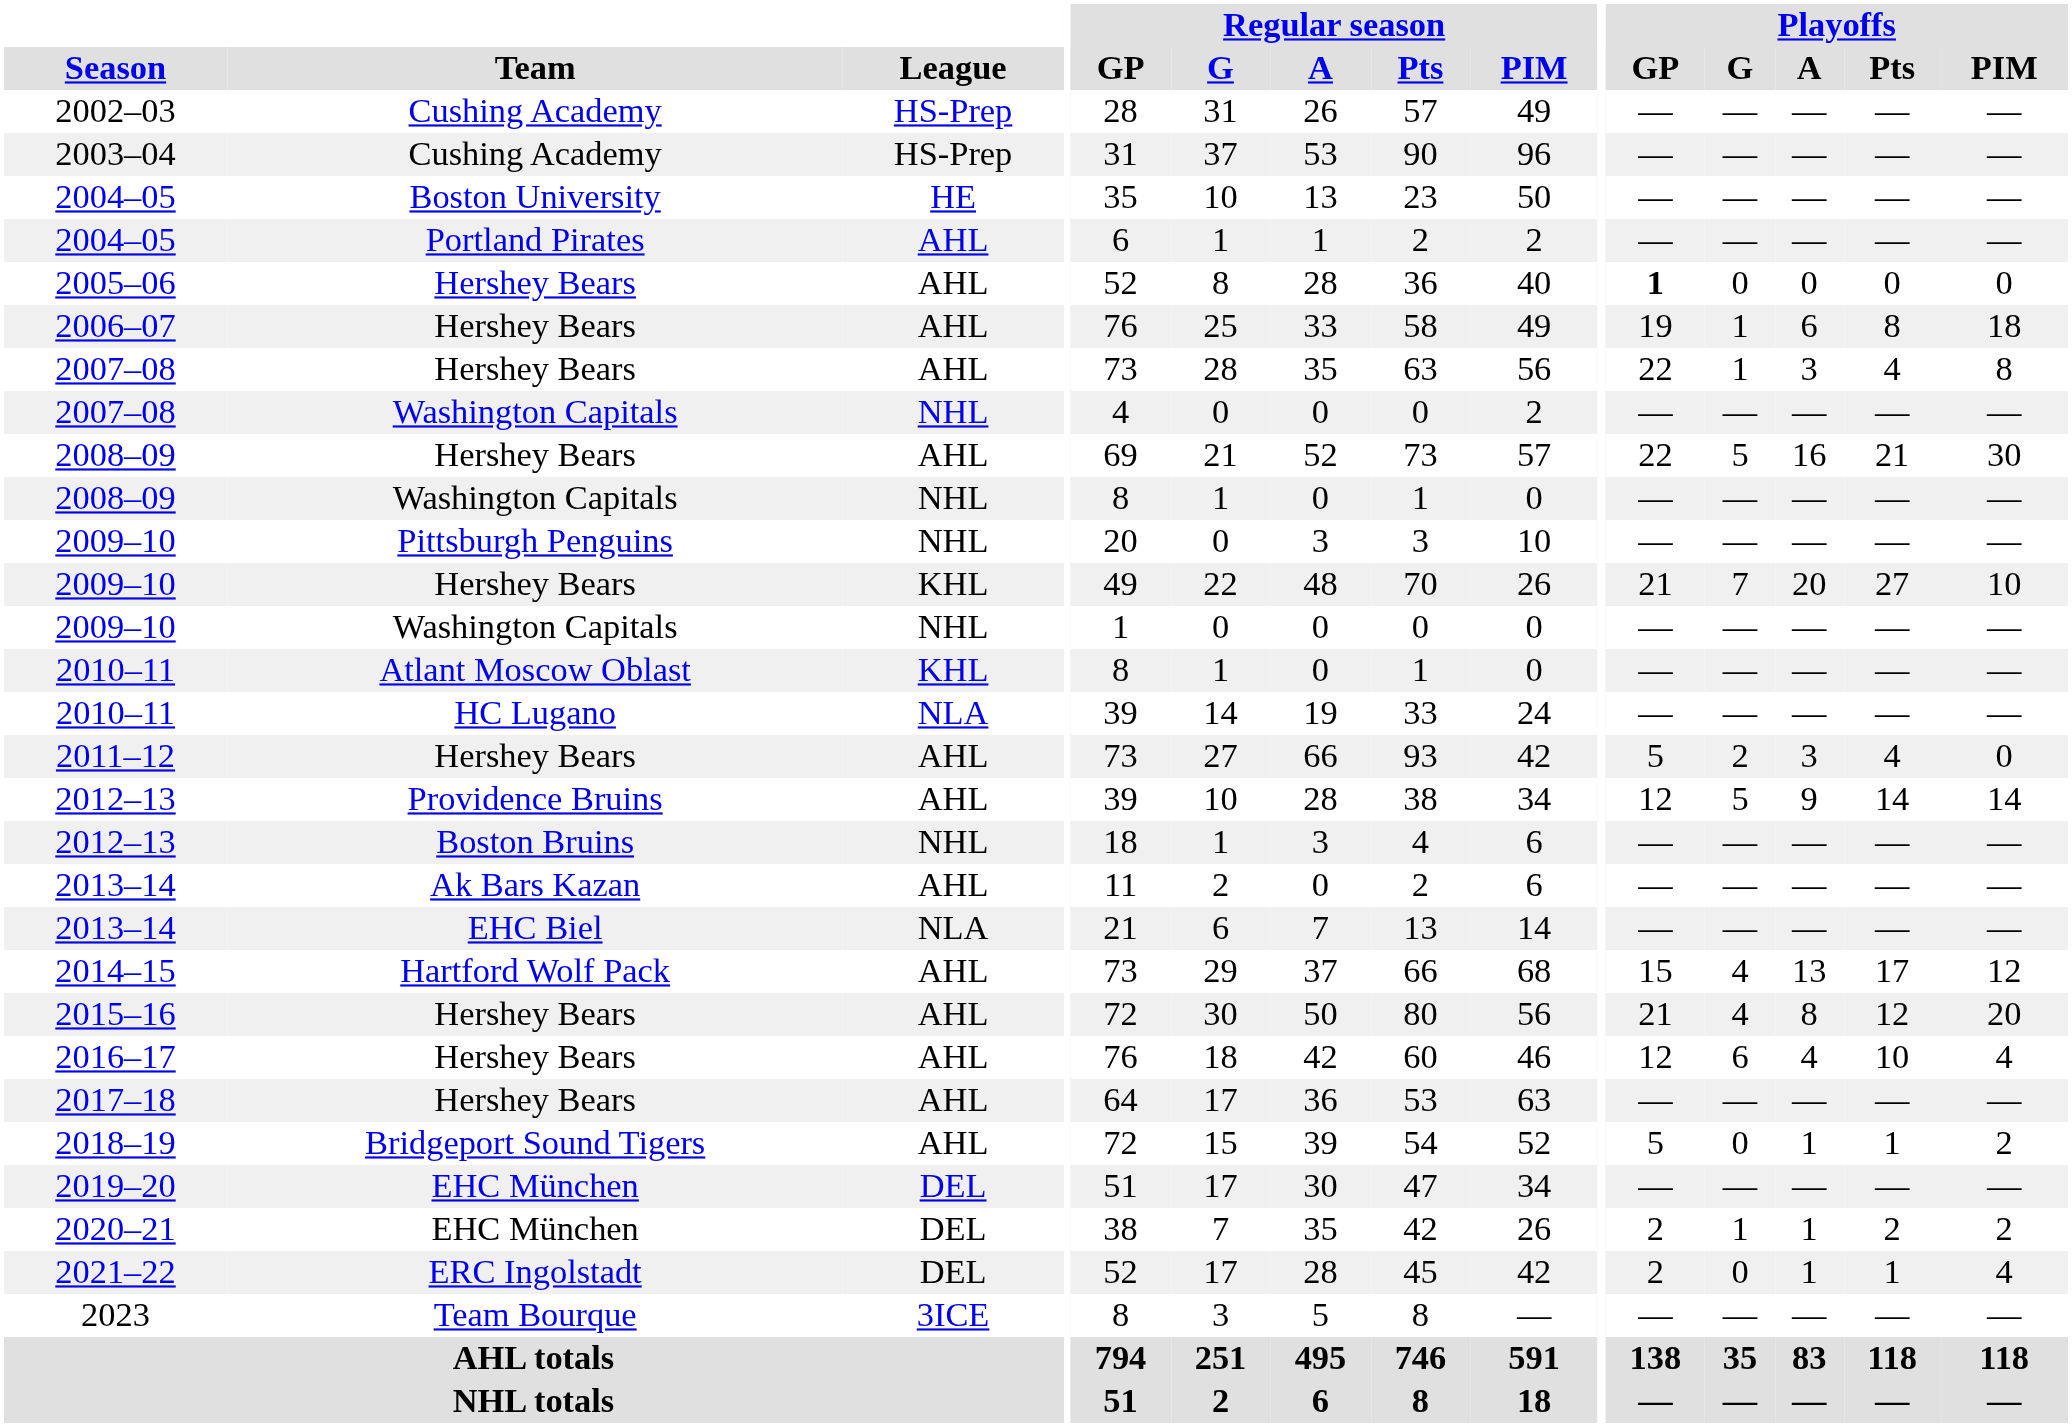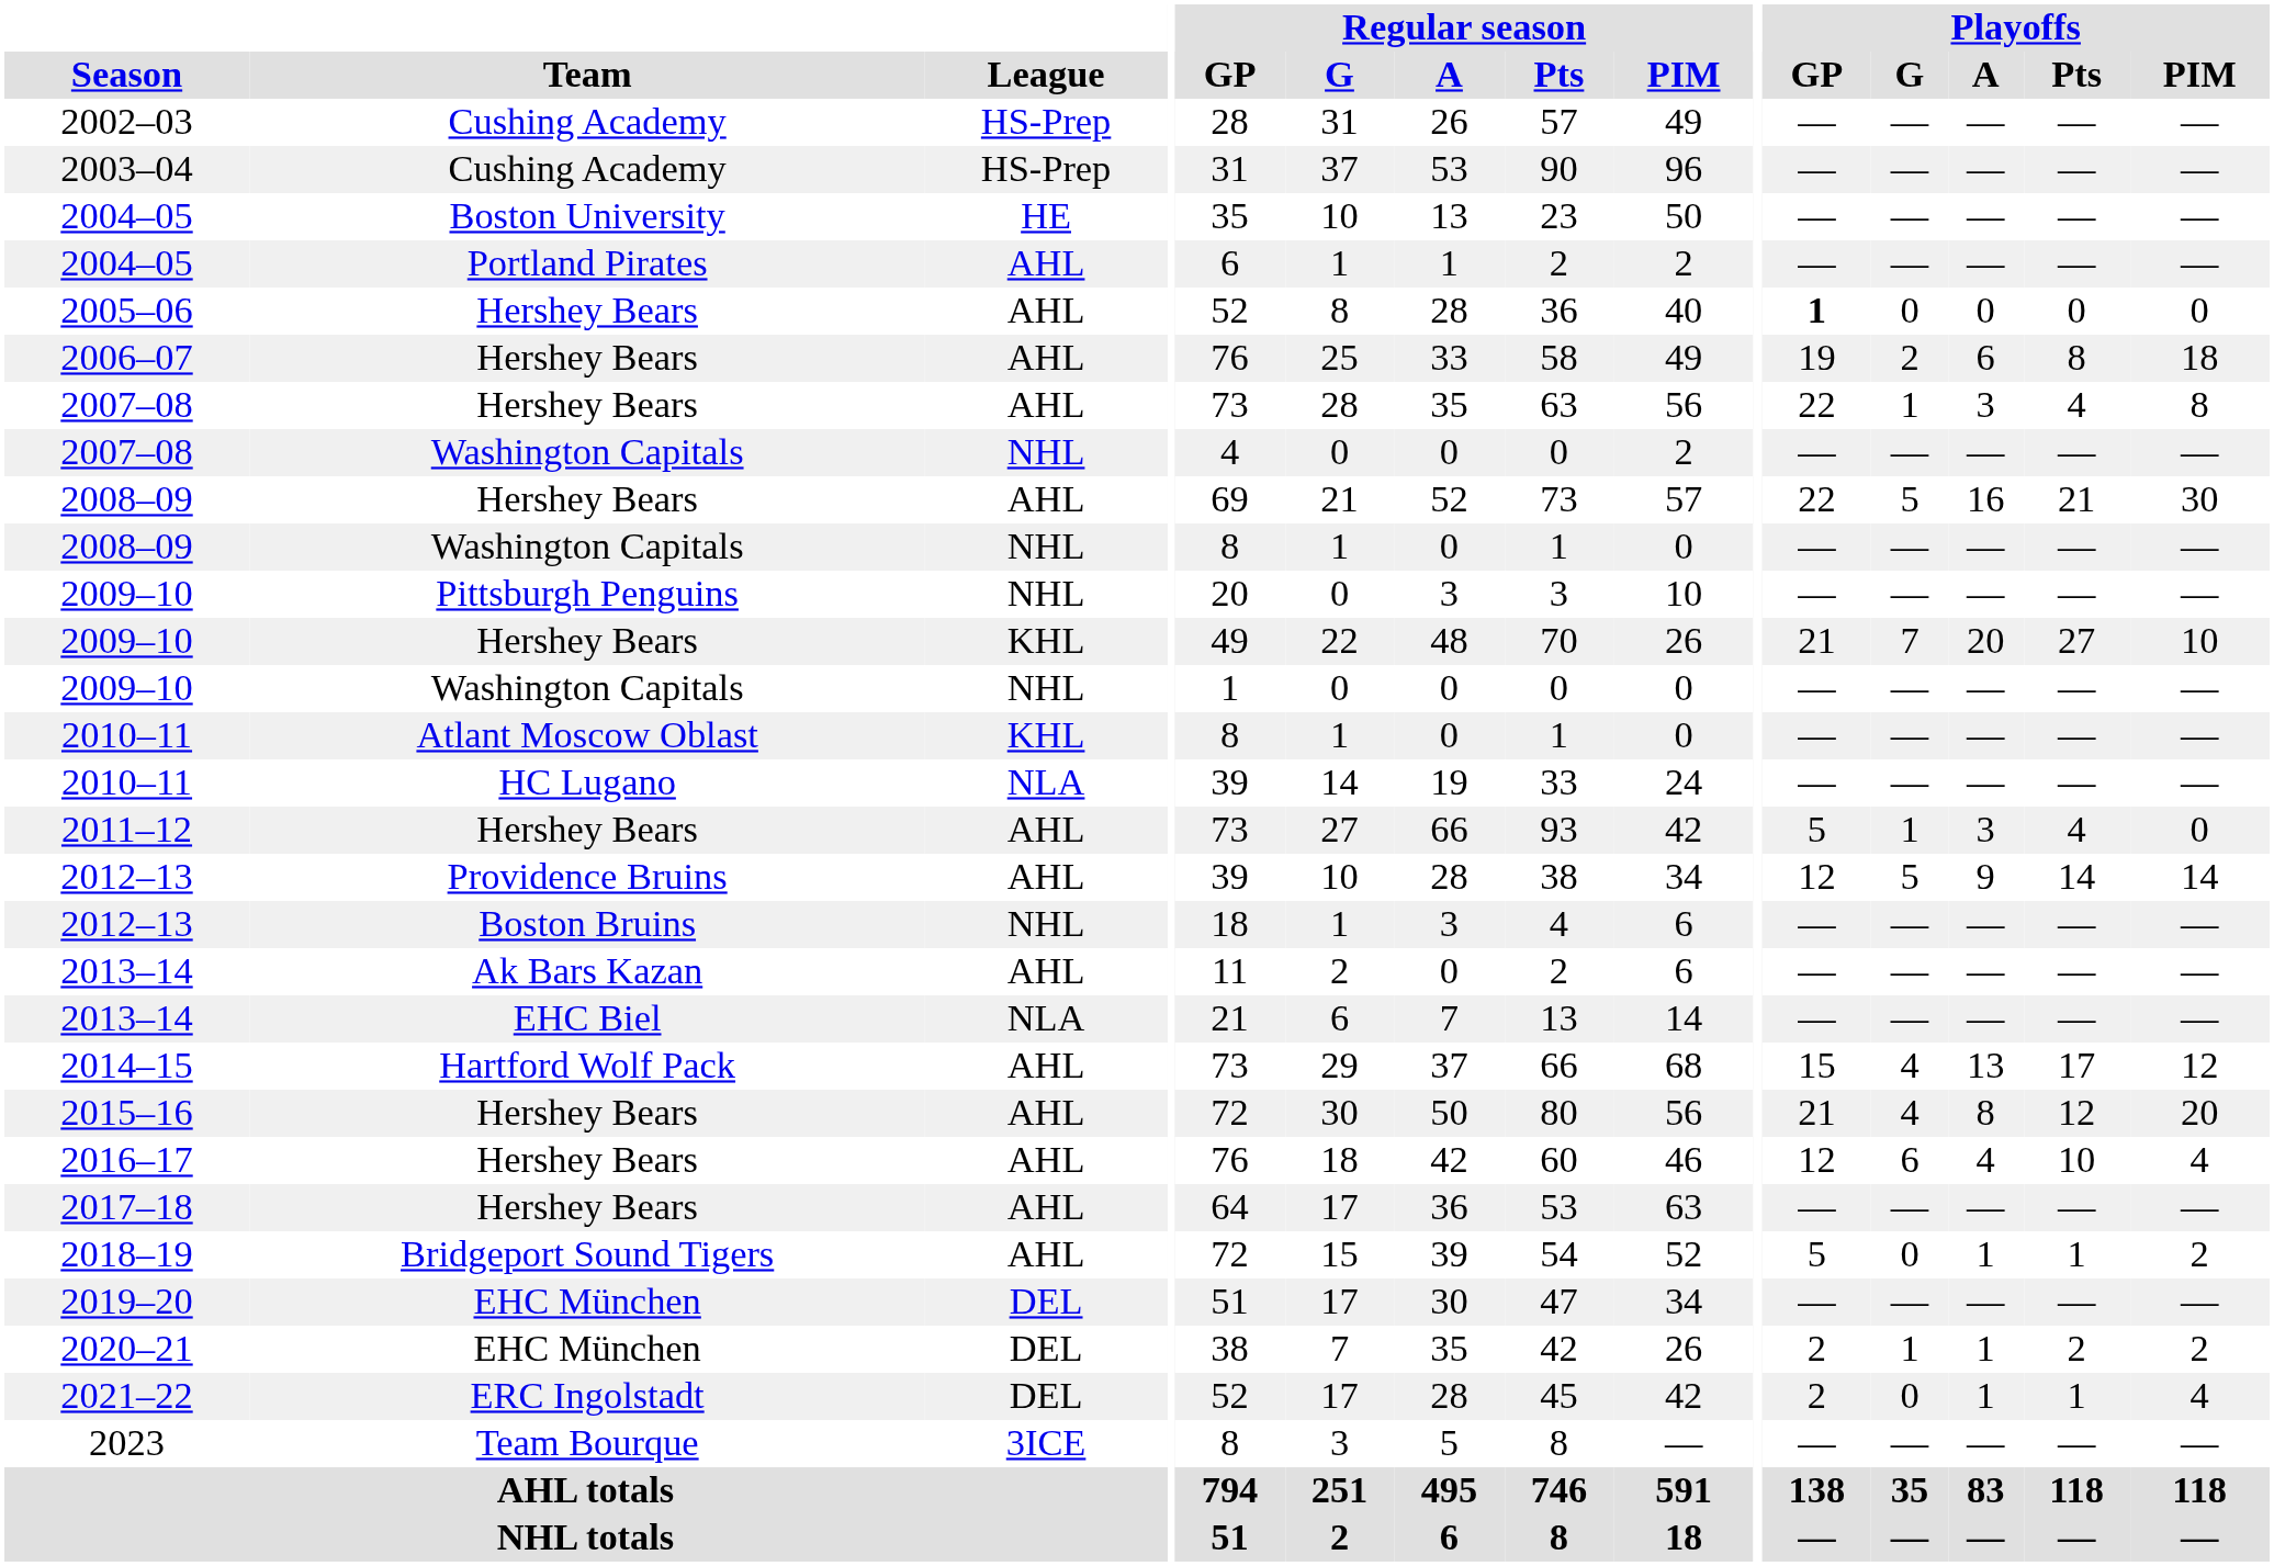2006–07 | Playoffs / G: 1 -> 2
2011–12 | Playoffs / G: 2 -> 1
